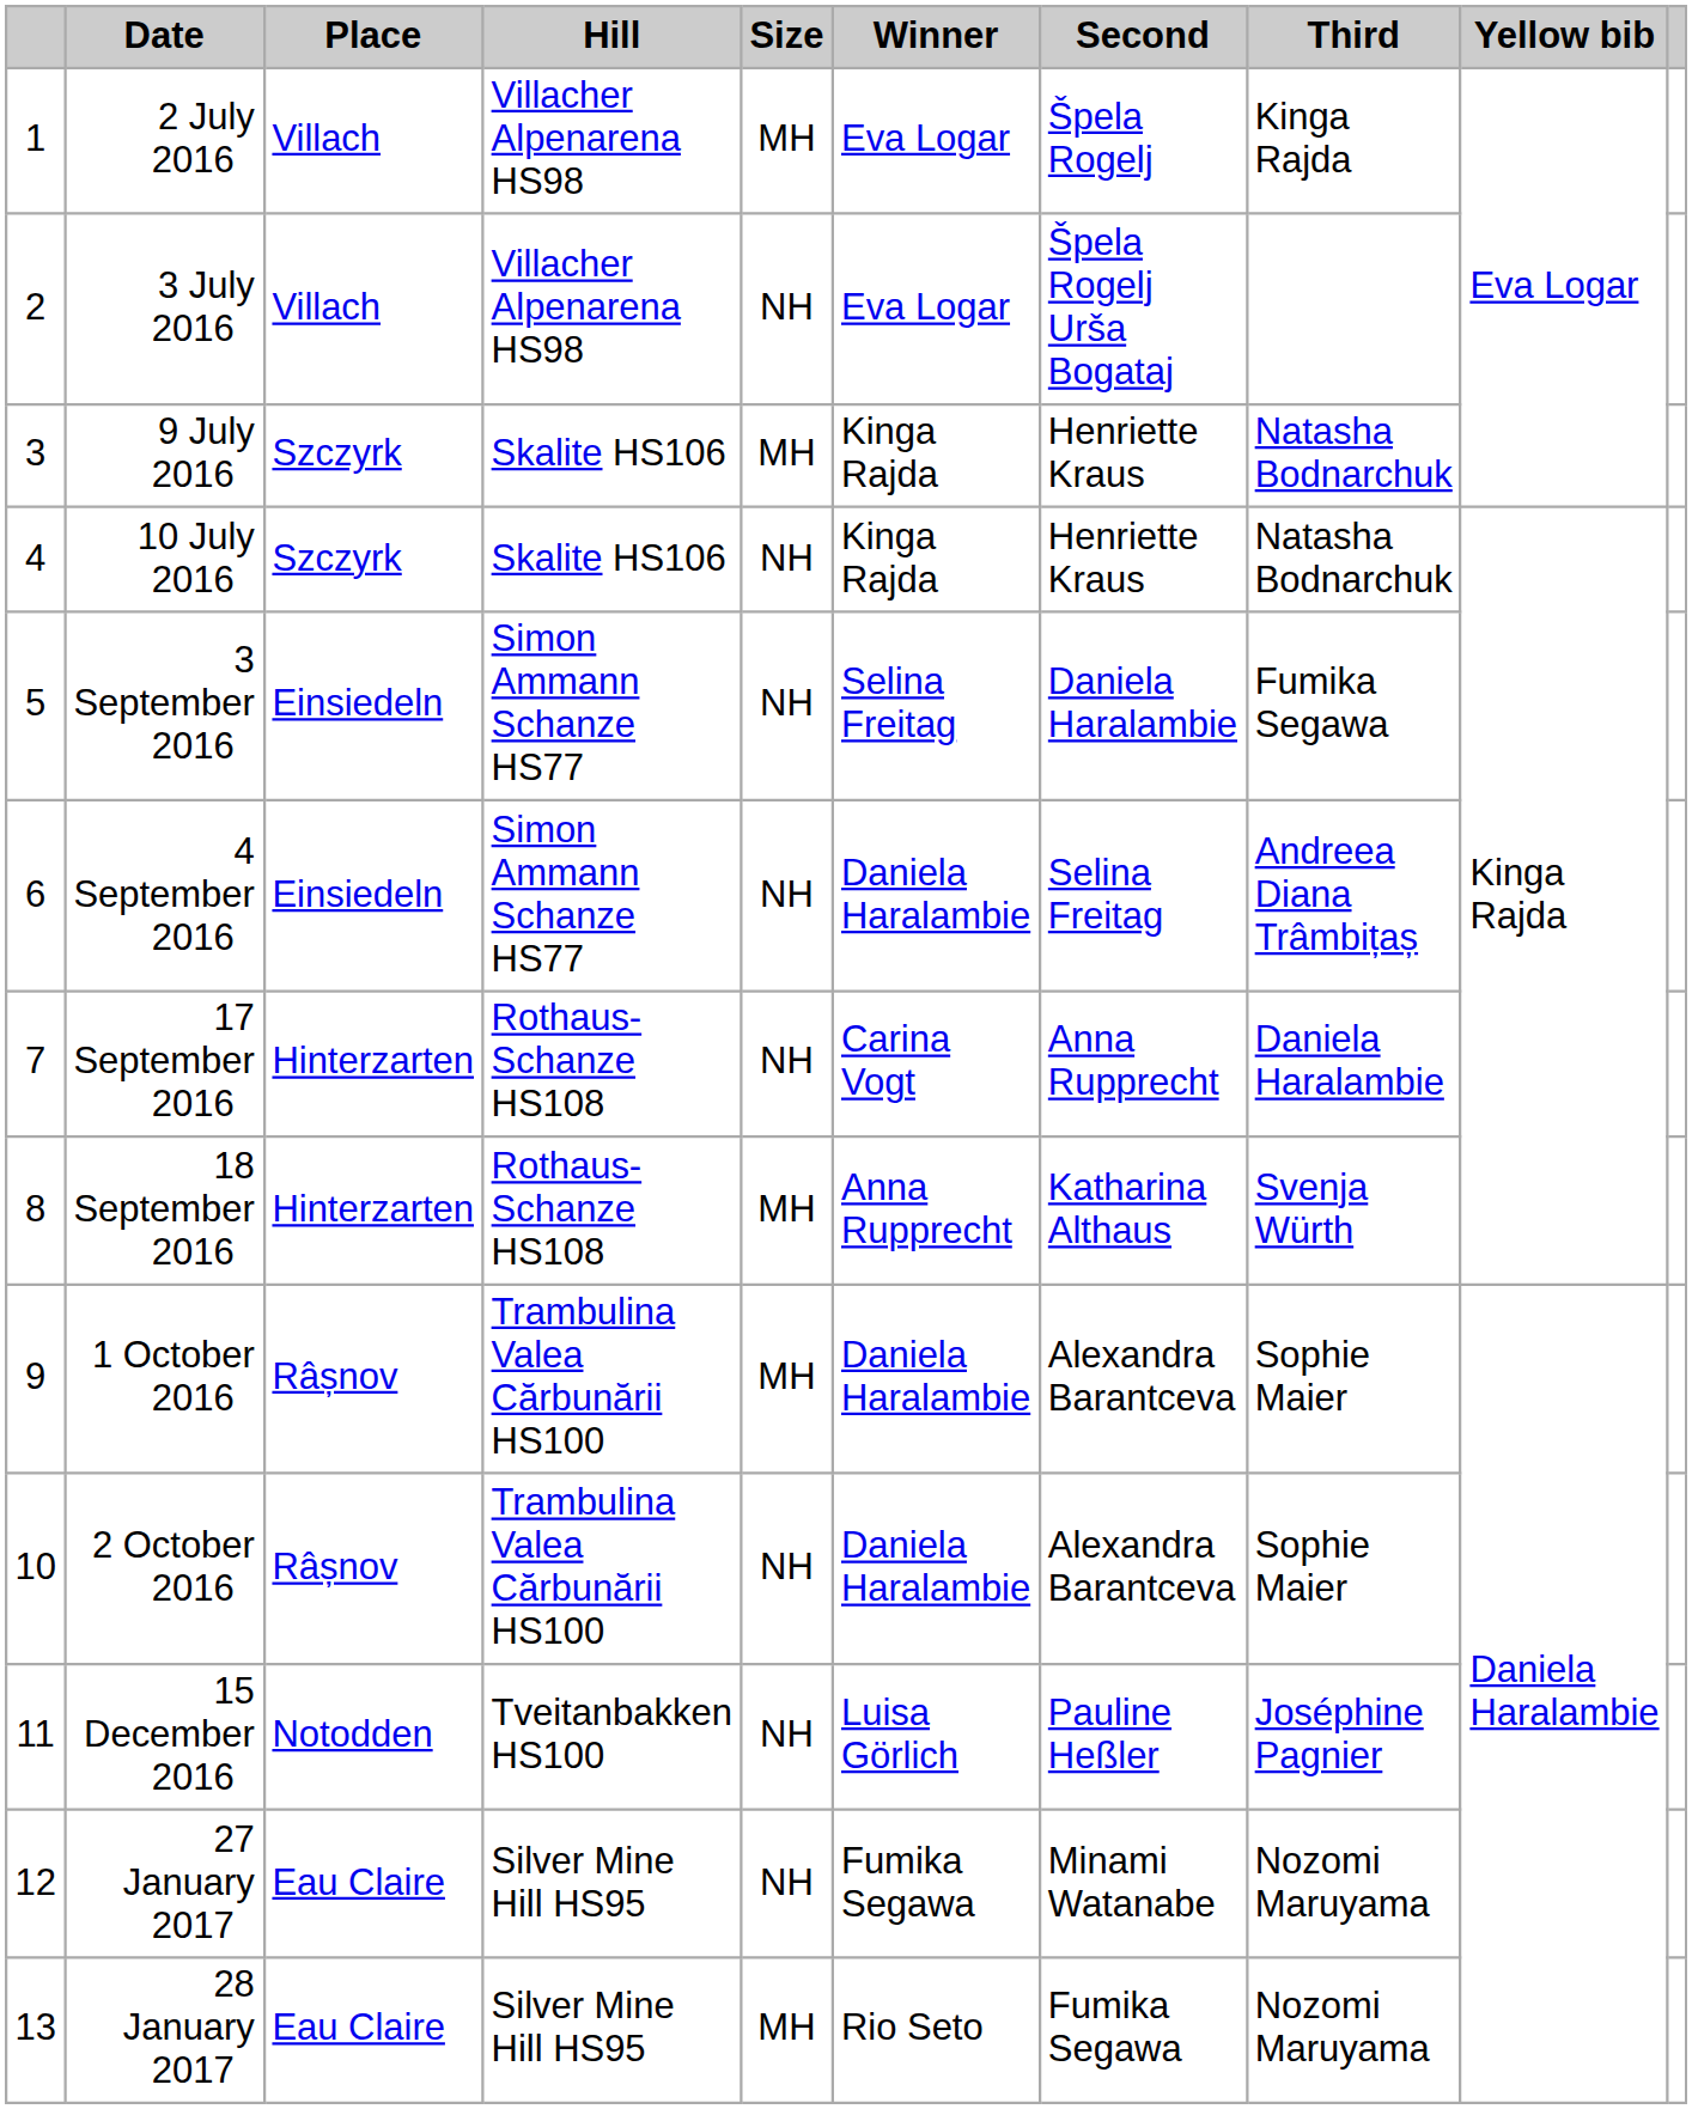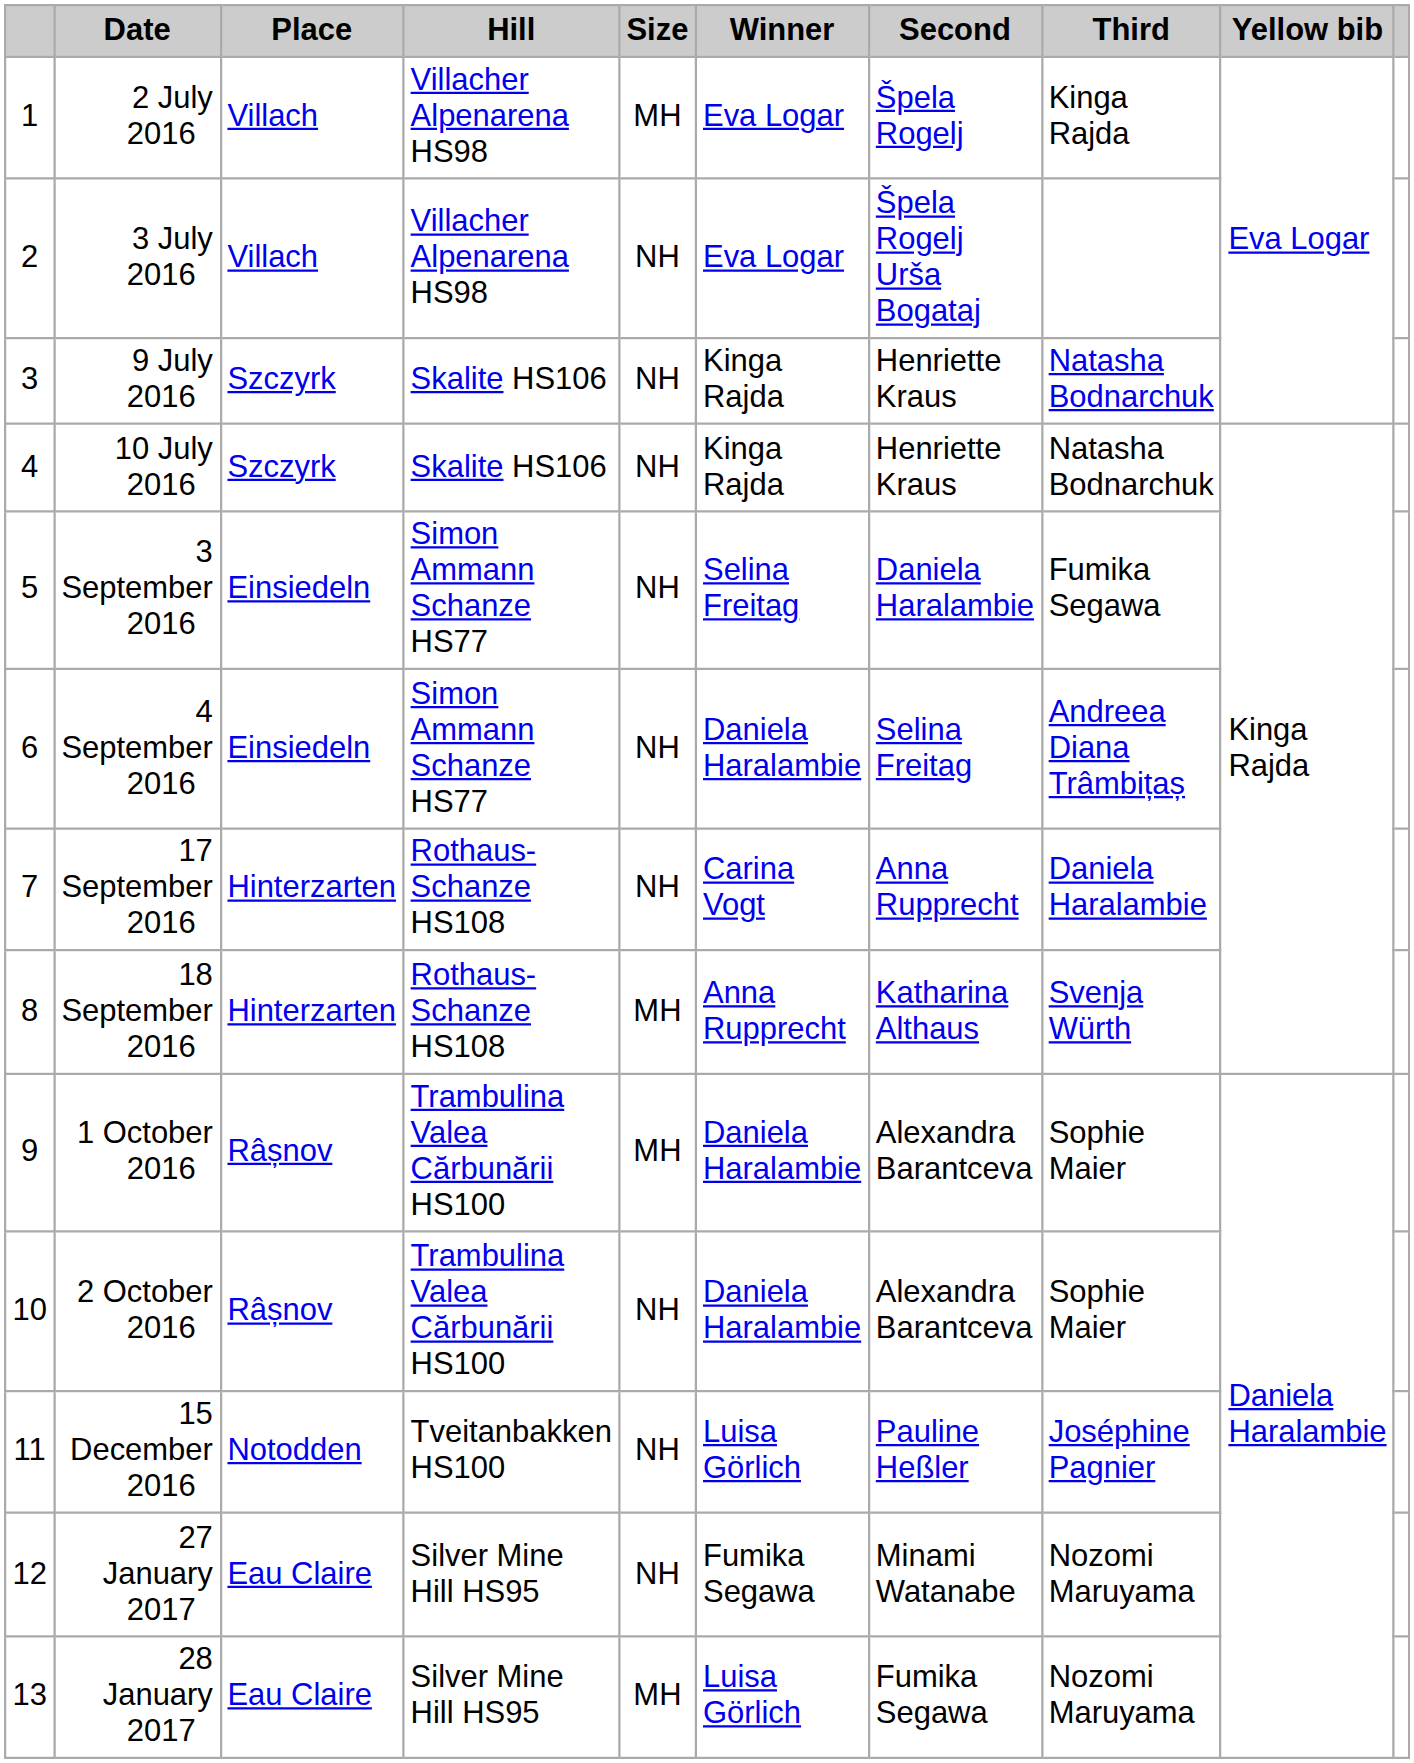9 July 2016 | Size: MH -> NH
28 January 2017 | Winner: Rio Seto -> Luisa Görlich
